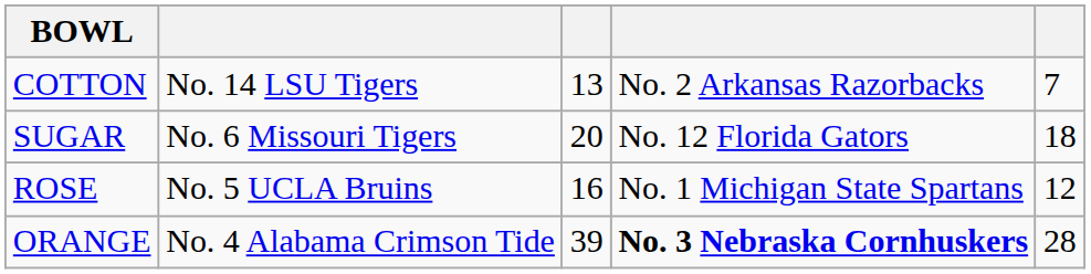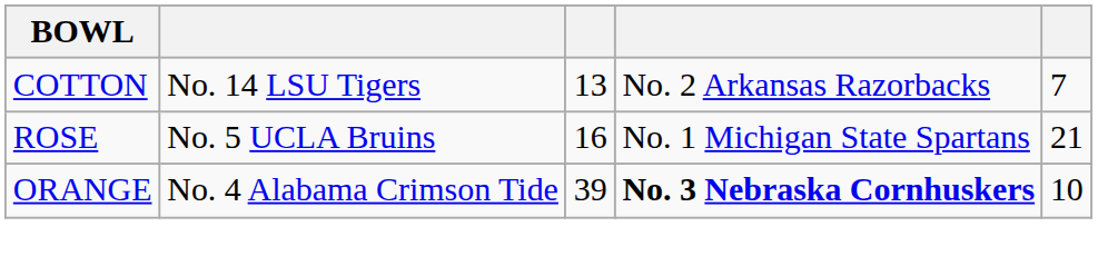- row: SUGAR | No. 6 Missouri Tigers | 20 | No. 12 Florida Gators | 18
ROSE | column 5: 12 -> 21
ORANGE | column 5: 28 -> 10
